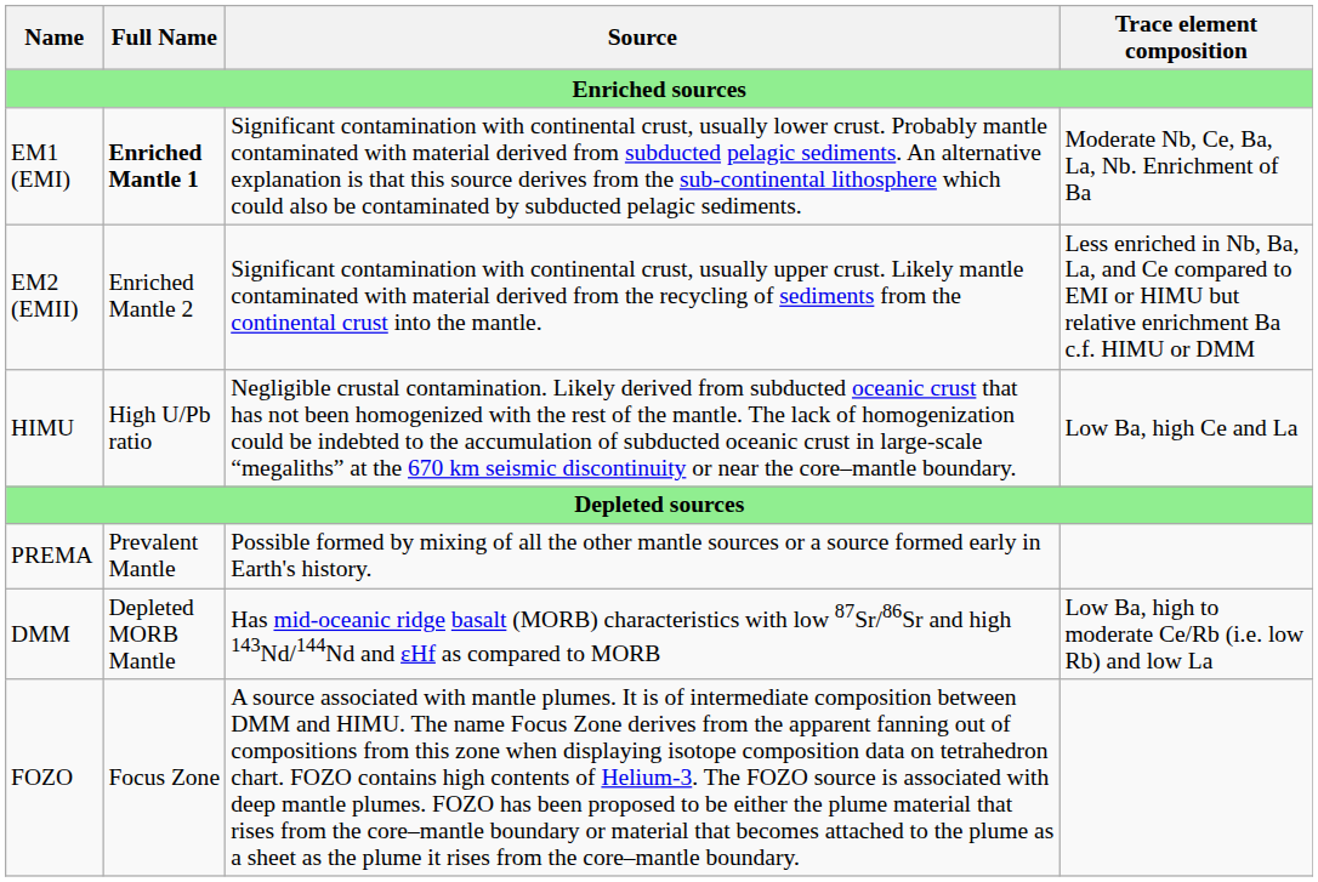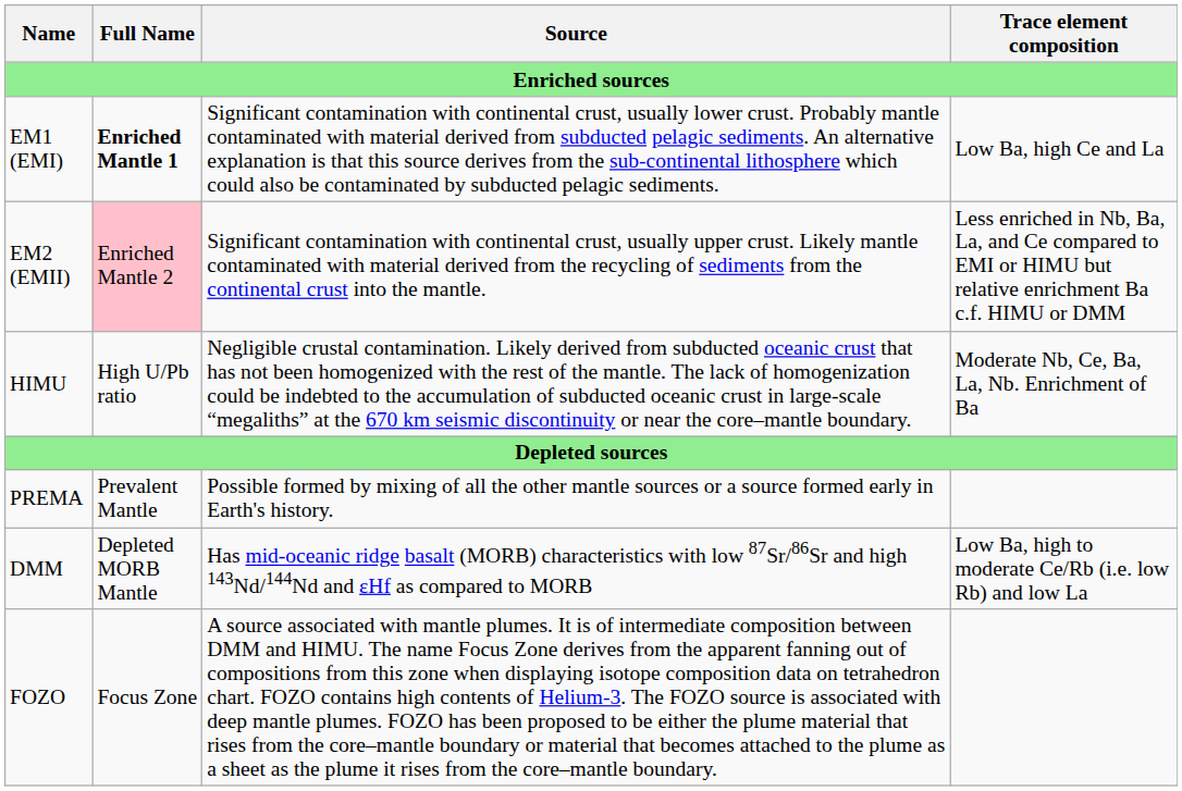EM1 (EMI) | Trace element composition: Moderate Nb, Ce, Ba, La, Nb. Enrichment of Ba -> Low Ba, high Ce and La
EM2 (EMII) | Full Name: no background -> pink background
HIMU | Trace element composition: Low Ba, high Ce and La -> Moderate Nb, Ce, Ba, La, Nb. Enrichment of Ba
